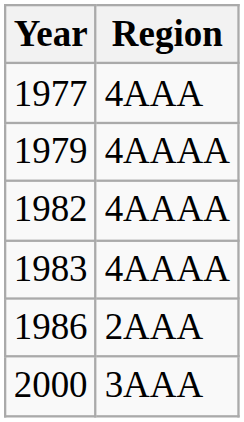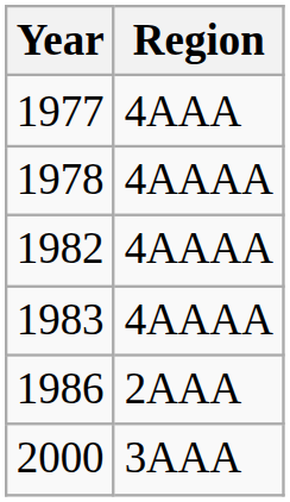+ row: 1978 | 4AAAA
- row: 1979 | 4AAAA
